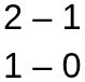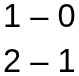rows swapped: 1 – 0 <-> 2 – 1
